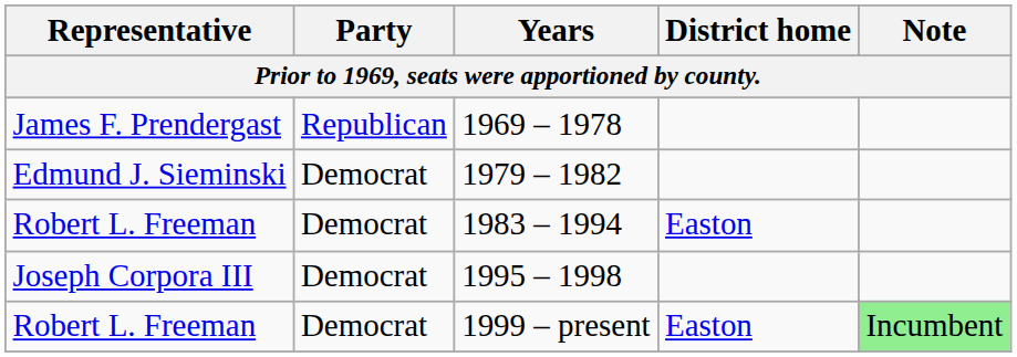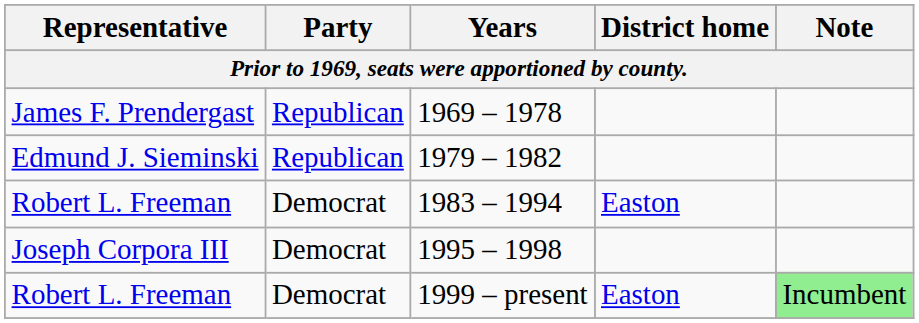1979 – 1982 | Party: Democrat -> Republican
